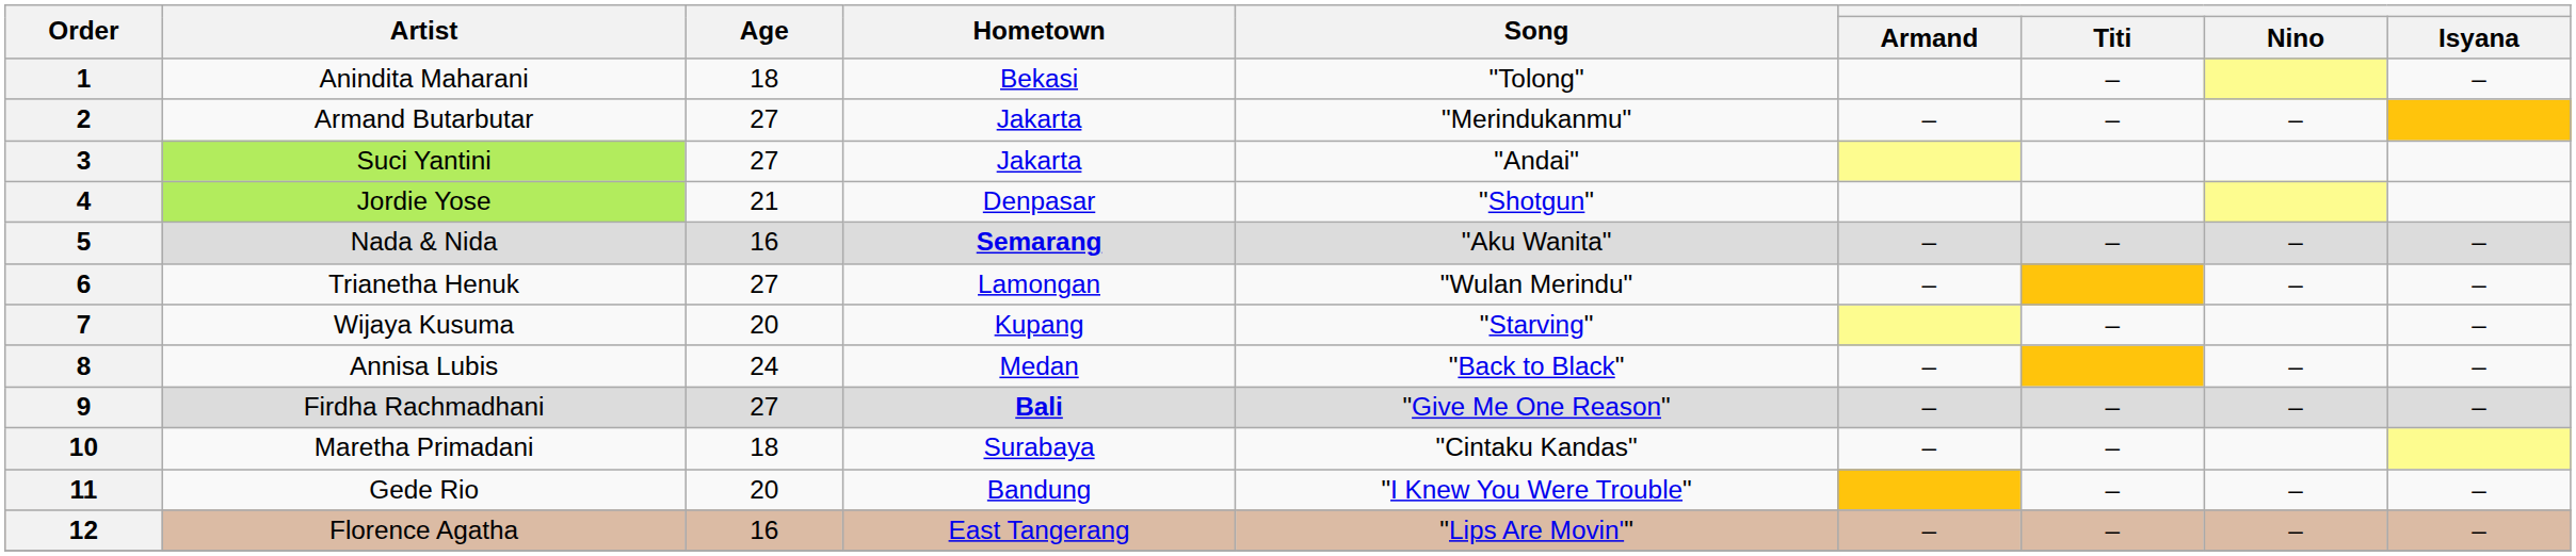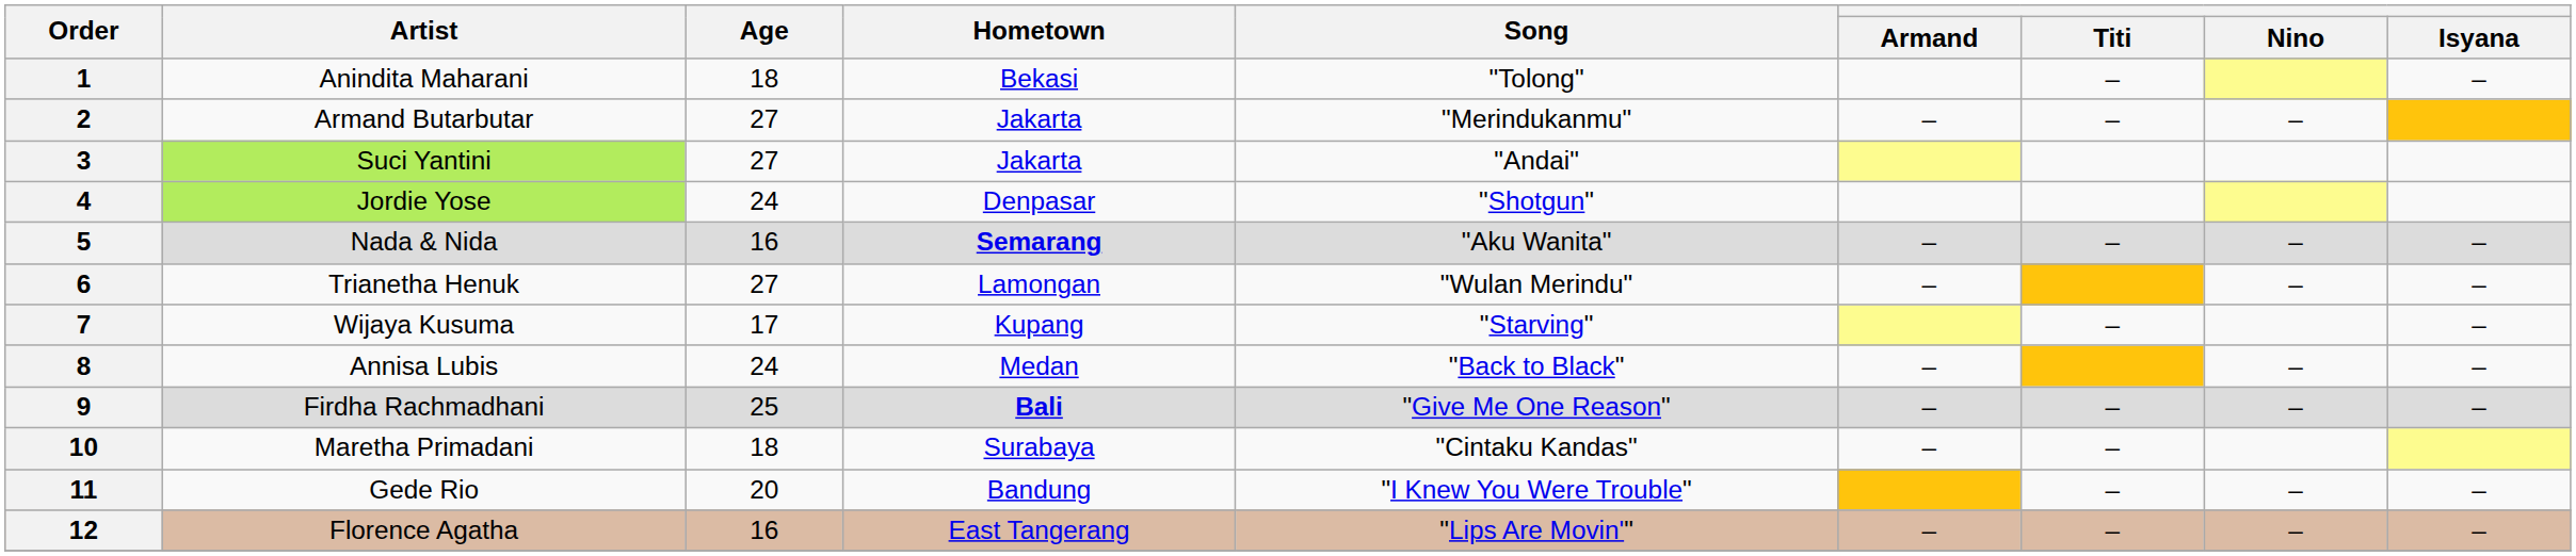4 | Age: 21 -> 24
7 | Age: 20 -> 17
9 | Age: 27 -> 25
